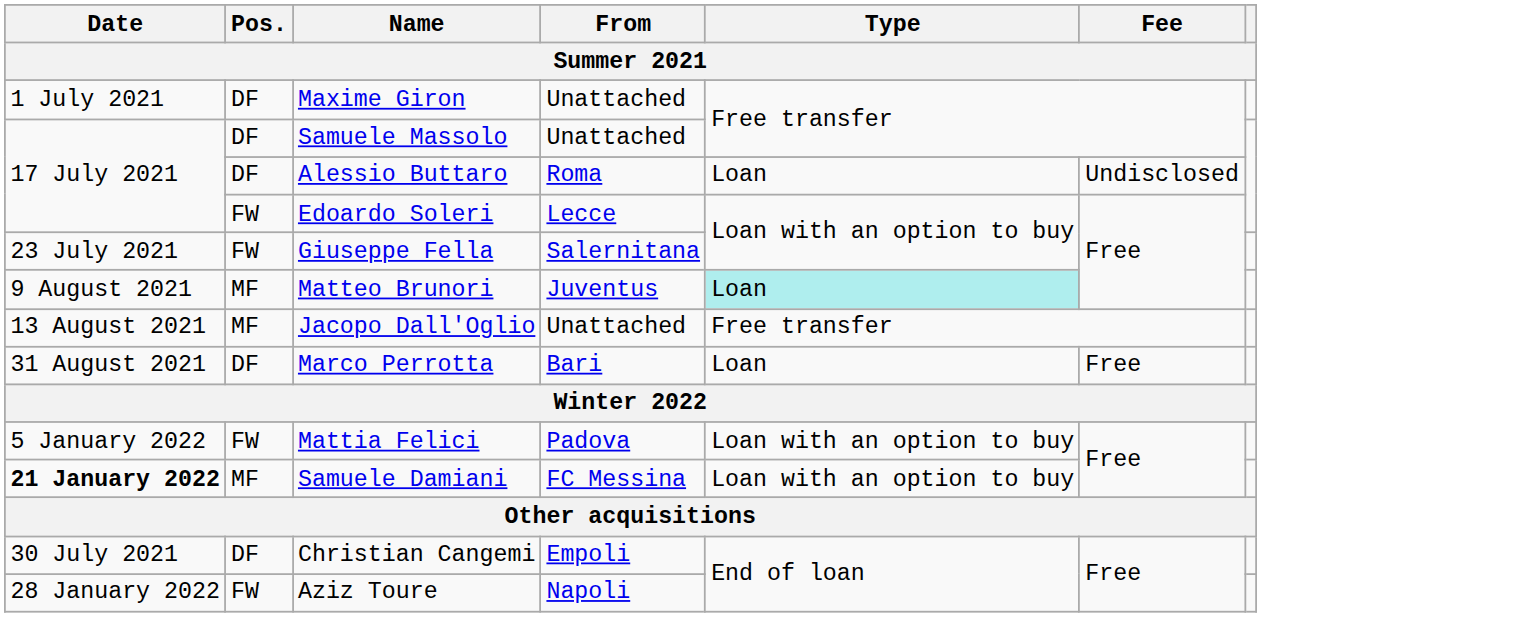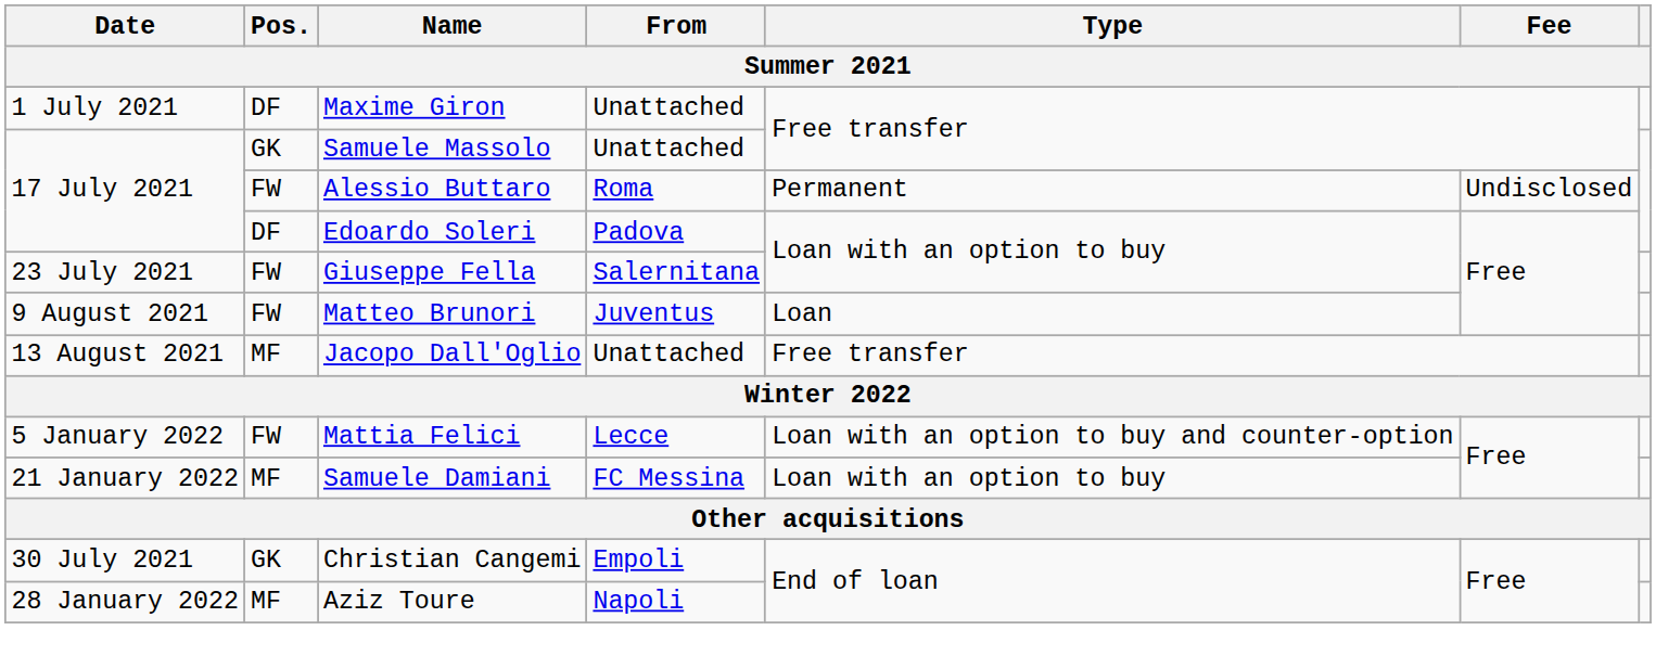Samuele Massolo | Pos.: DF -> GK
Alessio Buttaro | Pos.: DF -> FW
Alessio Buttaro | Type: Loan -> Permanent
Edoardo Soleri | Pos.: FW -> DF
Edoardo Soleri | From: Lecce -> Padova
Matteo Brunori | Pos.: MF -> FW
Matteo Brunori | Type: paleturquoise background -> no background
- row: 31 August 2021 | DF | Marco Perrotta | Bari | Loan | Free
Mattia Felici | From: Padova -> Lecce
Mattia Felici | Type: Loan with an option to buy -> Loan with an option to buy and counter-option
Samuele Damiani | Date: bold -> normal
Christian Cangemi | Pos.: DF -> GK
Aziz Toure | Pos.: FW -> MF
